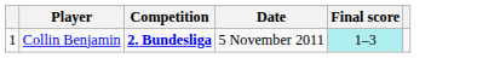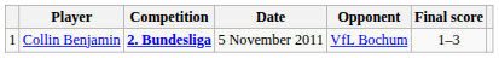+ column: Opponent | VfL Bochum
Collin Benjamin | Final score: paleturquoise background -> no background
